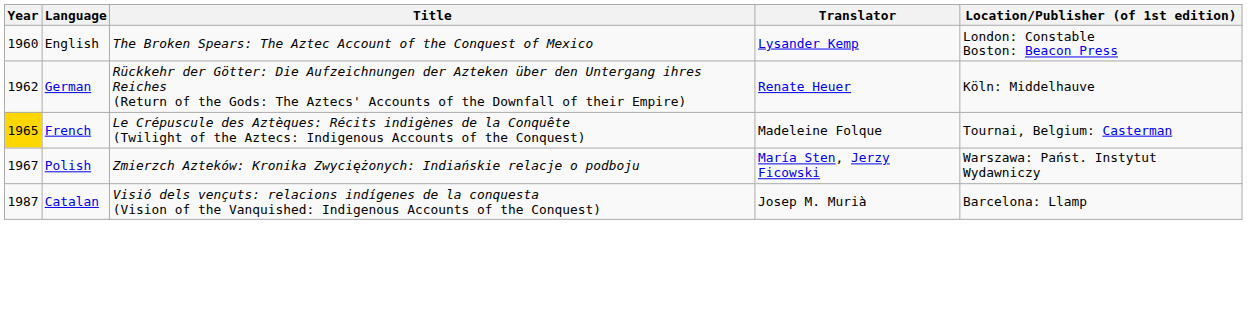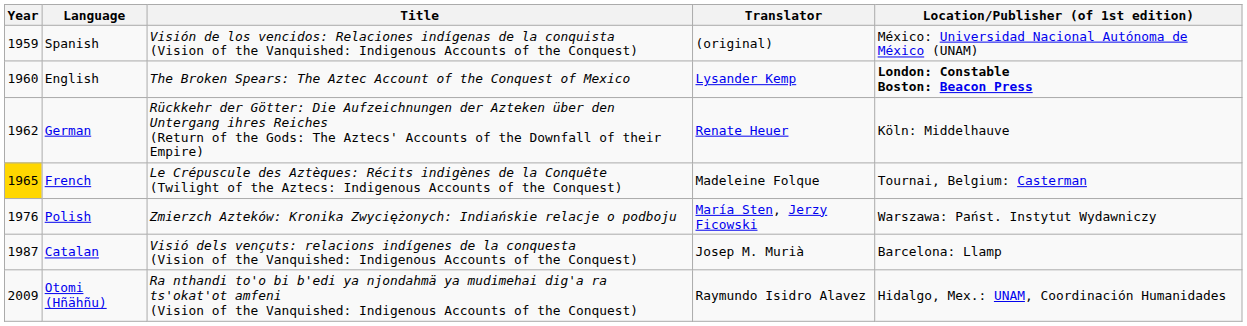+ row: 1959 | Spanish | Visión de los vencidos: Relaciones indígenas de la conquista (Vision of the Vanquished: Indigenous Accounts of the Conquest) | (original) | México: Universidad Nacional Autónoma de México (UNAM)
English | Location/Publisher (of 1st edition): normal -> bold
Polish | Year: 1967 -> 1976
+ row: 2009 | Otomi (Hñähñu) | Ra nthandi to'o bi b'edi ya njondahmä ya mudimehai dig'a ra ts'okat'ot amfeni (Vision of the Vanquished: Indigenous Accounts of the Conquest) | Raymundo Isidro Alavez | Hidalgo, Mex.: UNAM, Coordinación Humanidades
